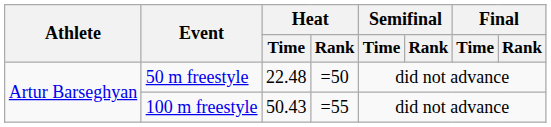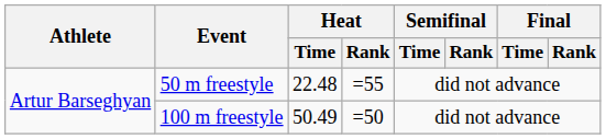50 m freestyle | Heat / Rank: =50 -> =55
100 m freestyle | Heat / Time: 50.43 -> 50.49
100 m freestyle | Heat / Rank: =55 -> =50
